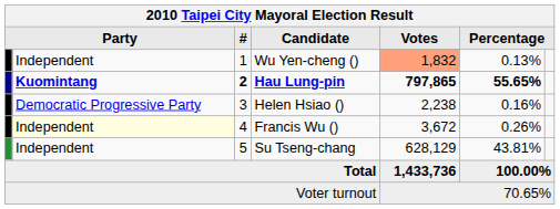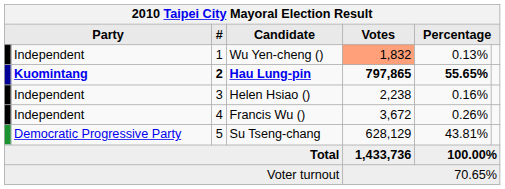Helen Hsiao () | column 2: Democratic Progressive Party -> Independent
Francis Wu () | column 2: lightyellow background -> no background
Su Tseng-chang | column 2: Independent -> Democratic Progressive Party
